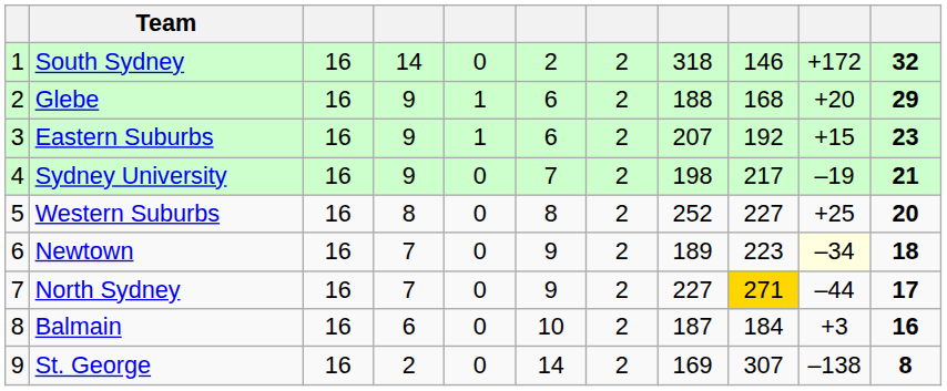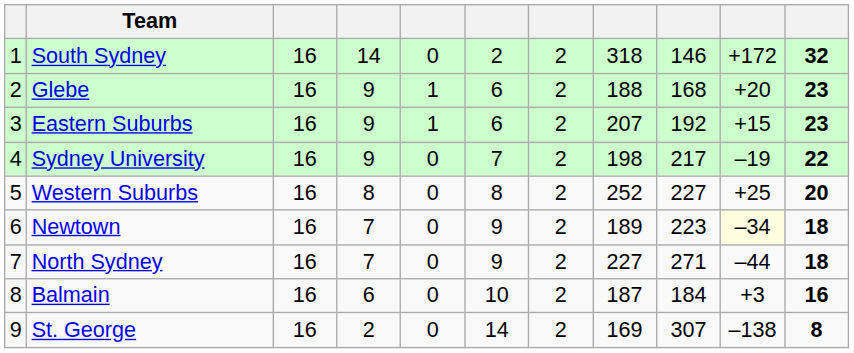Glebe | column 11: 29 -> 23
Sydney University | column 11: 21 -> 22
North Sydney | column 9: gold background -> no background
North Sydney | column 11: 17 -> 18
